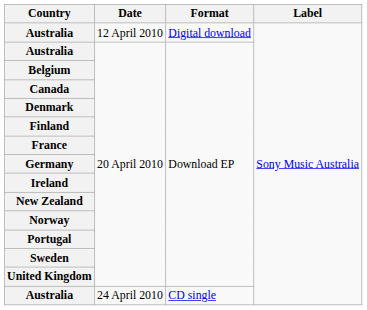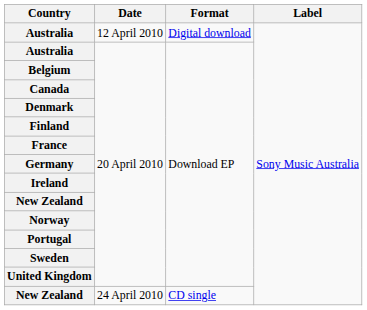24 April 2010 | Country: Australia -> New Zealand
